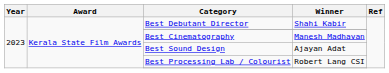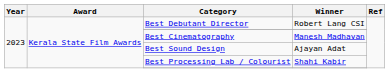Best Debutant Director | Winner: Shahi Kabir -> Robert Lang CSI
Best Processing Lab / Colourist | Winner: Robert Lang CSI -> Shahi Kabir
